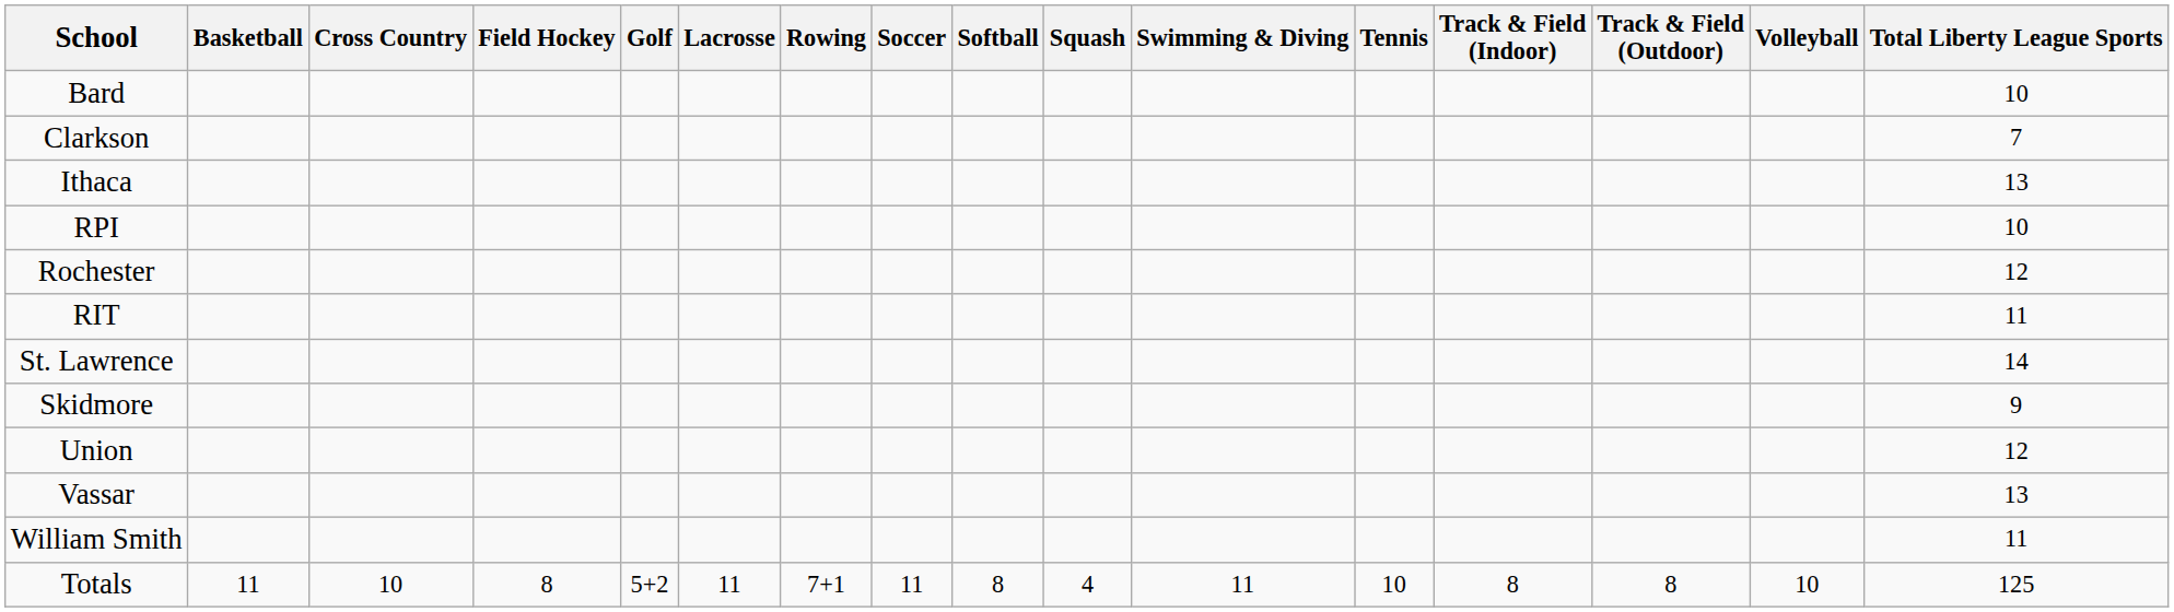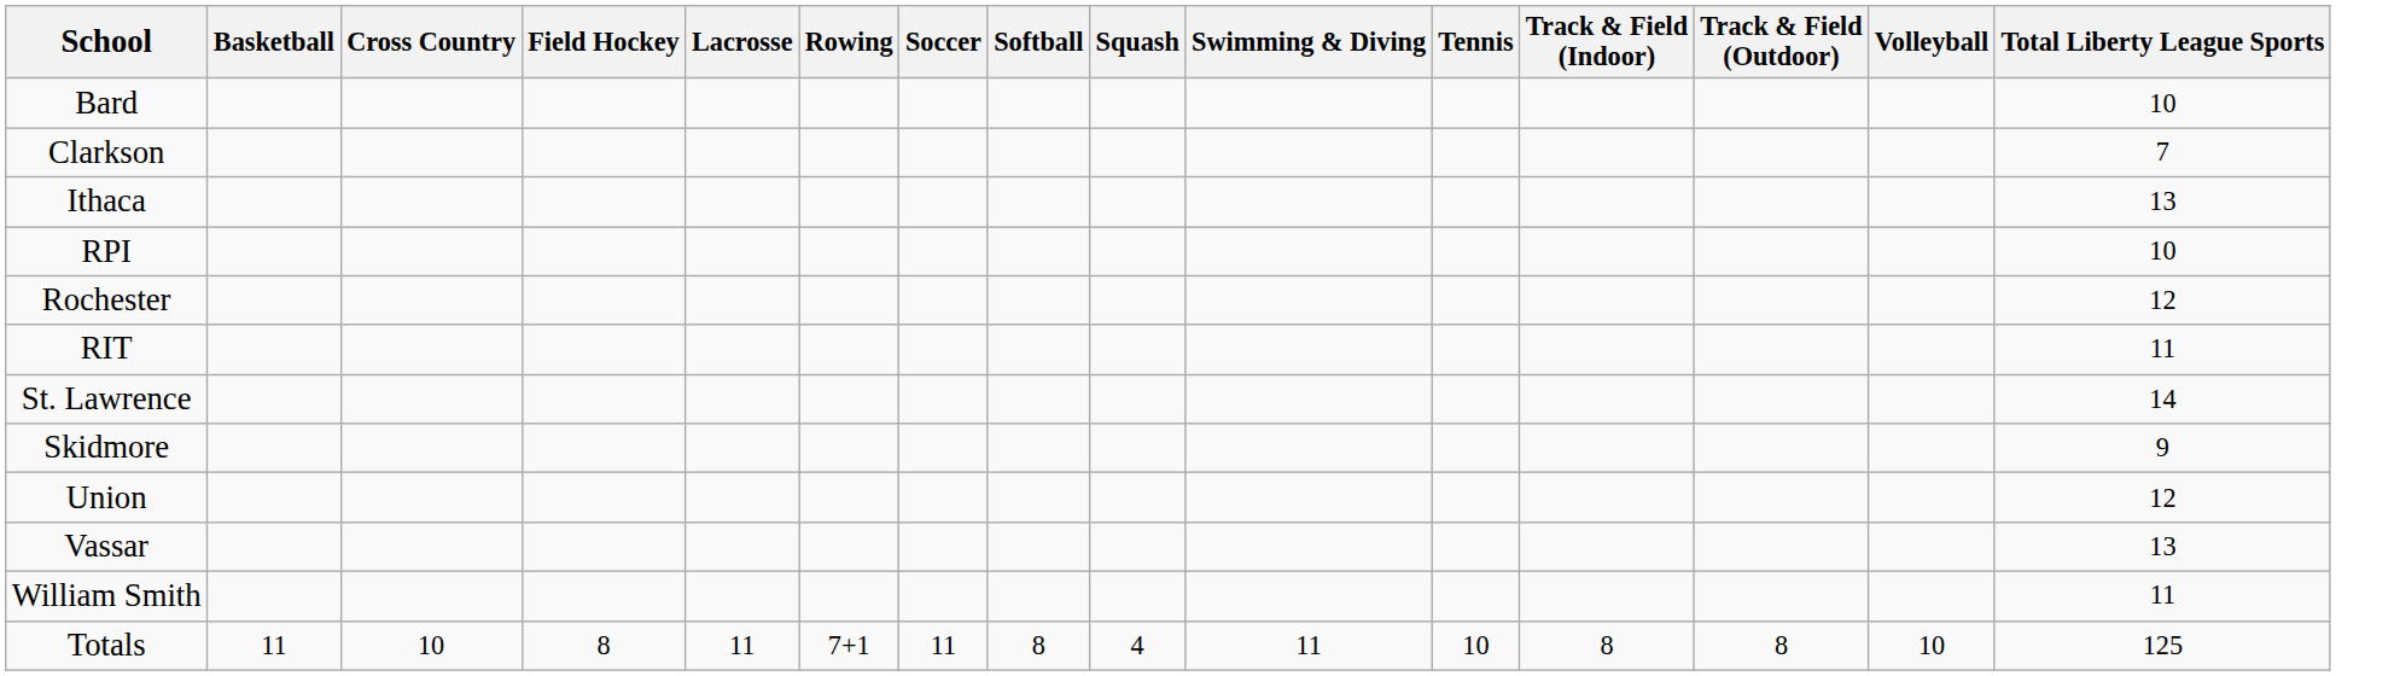- column: Golf | 5+2
